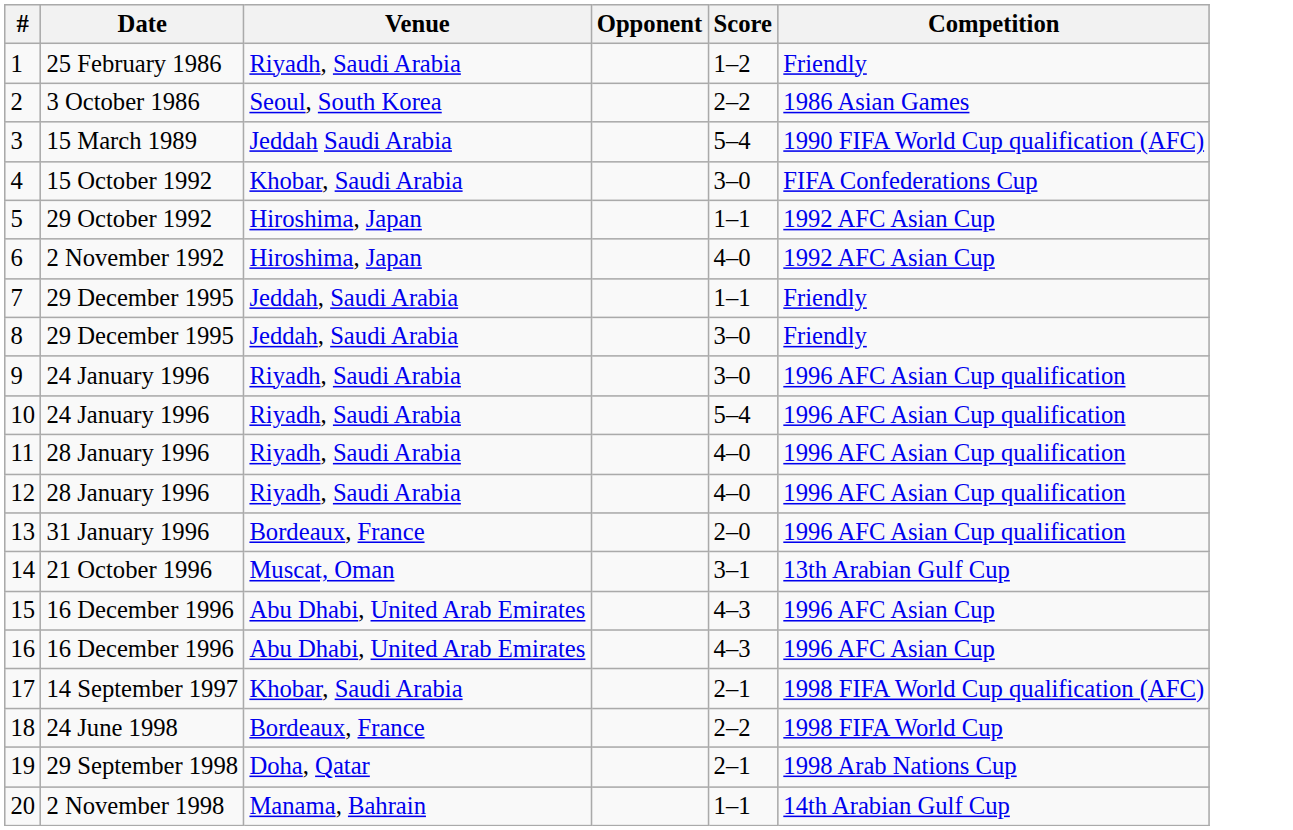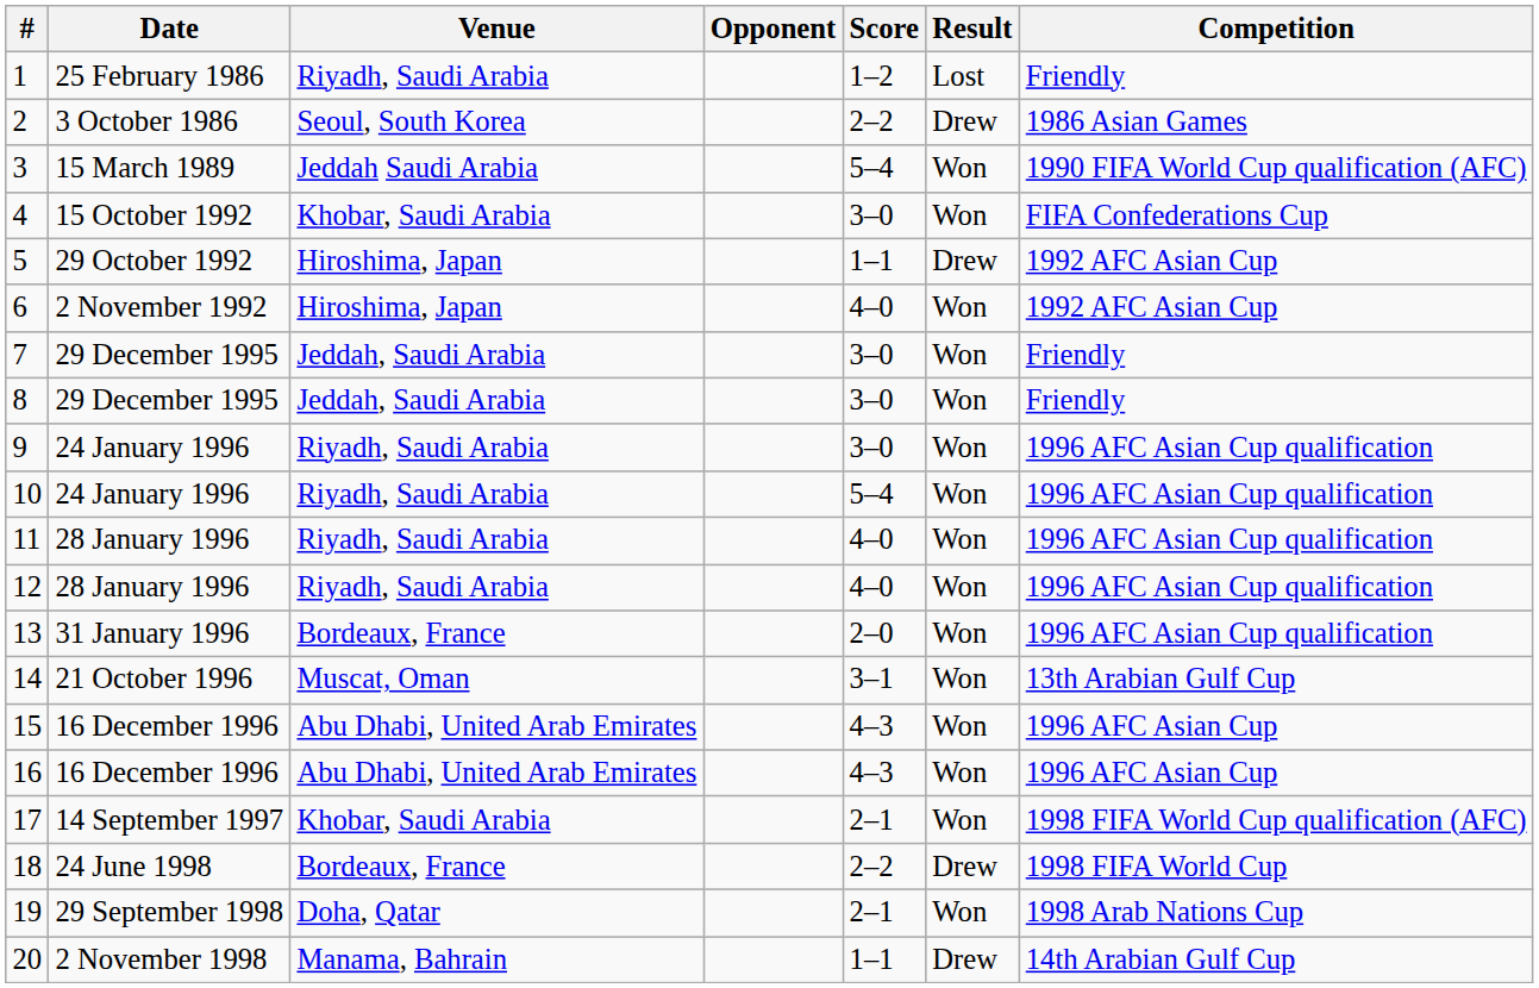+ column: Result | Lost | Drew | Won | Won | Drew | Won | Won | Won | Won | Won | Won | Won | Won | Won | Won | Won | Won | Drew | Won | Drew
7 | Score: 1–1 -> 3–0
